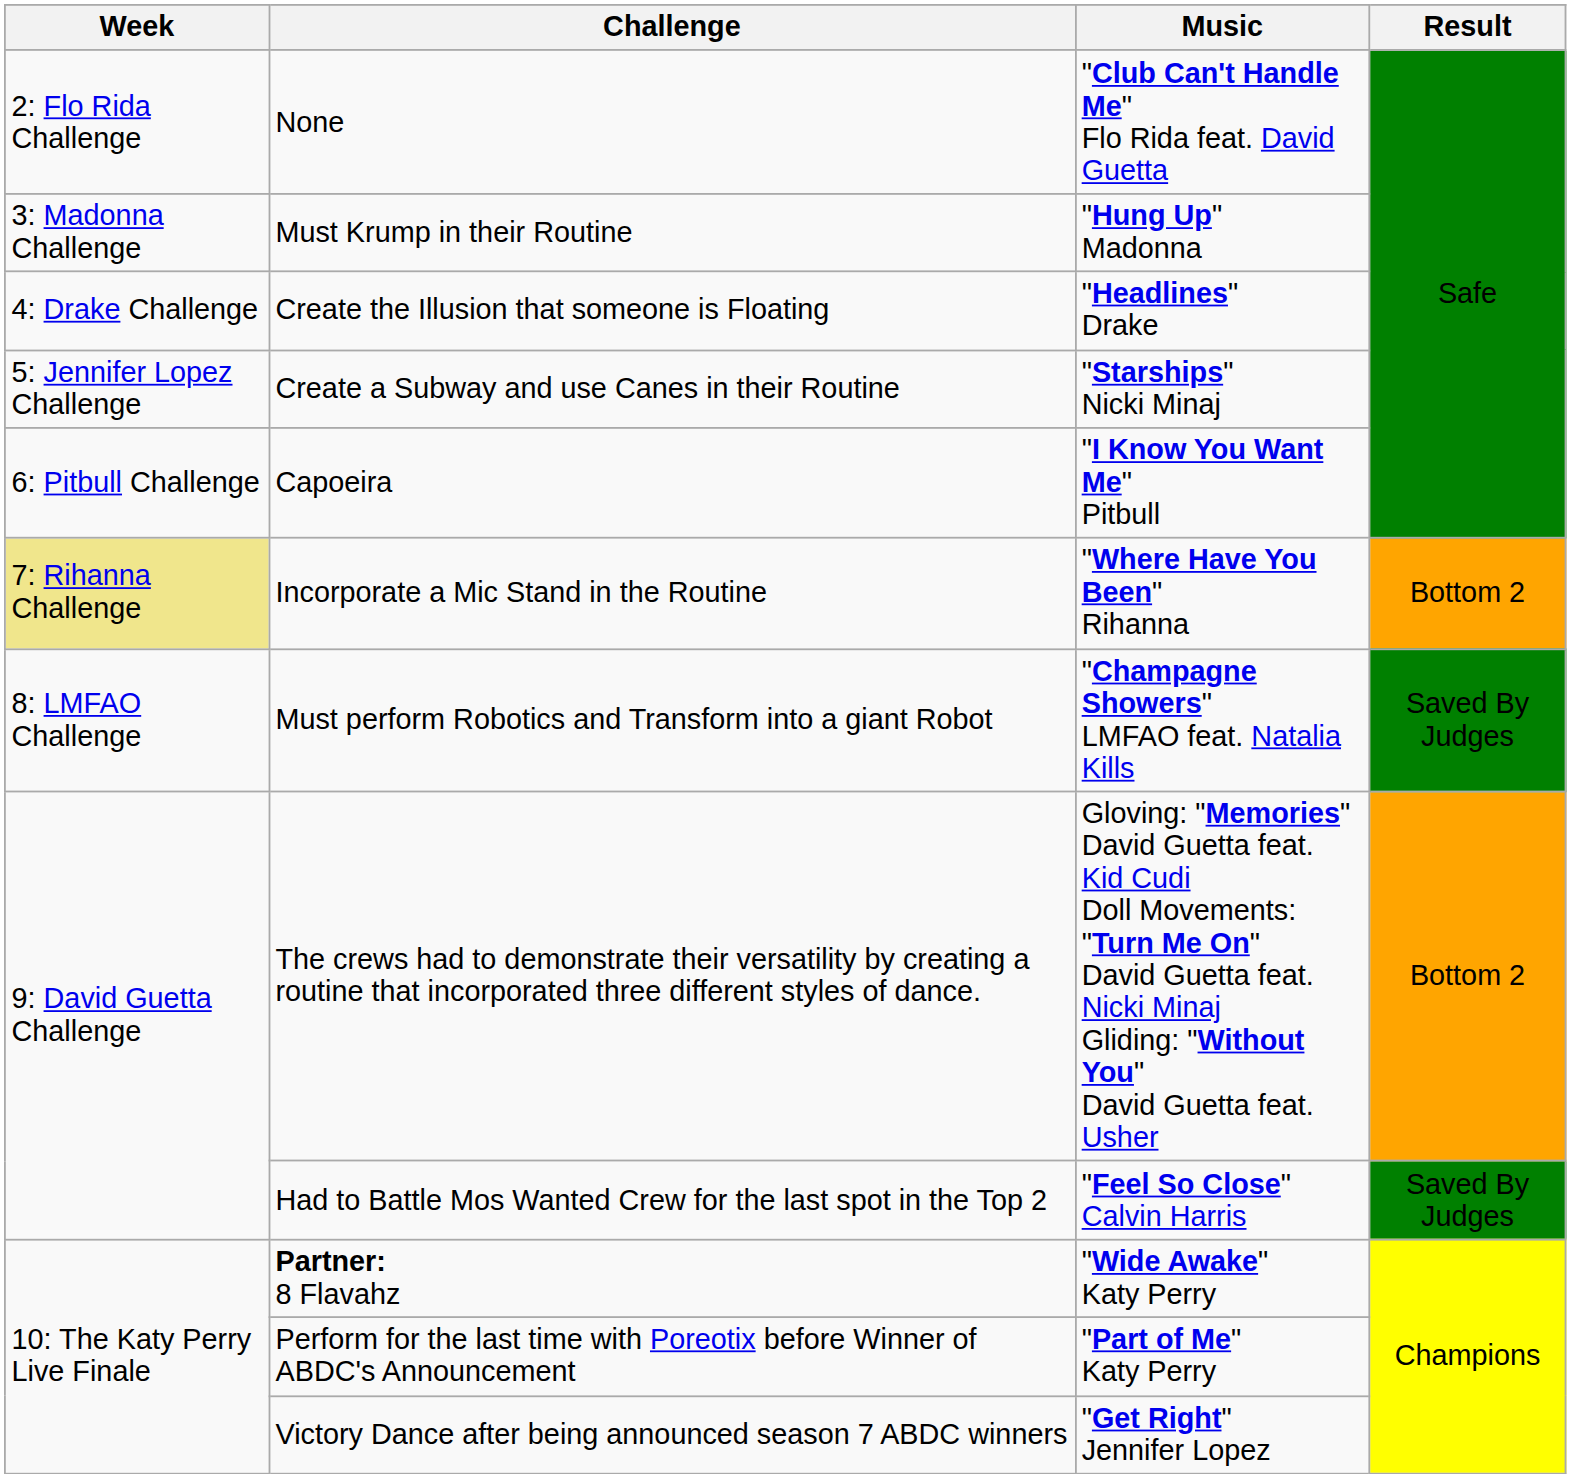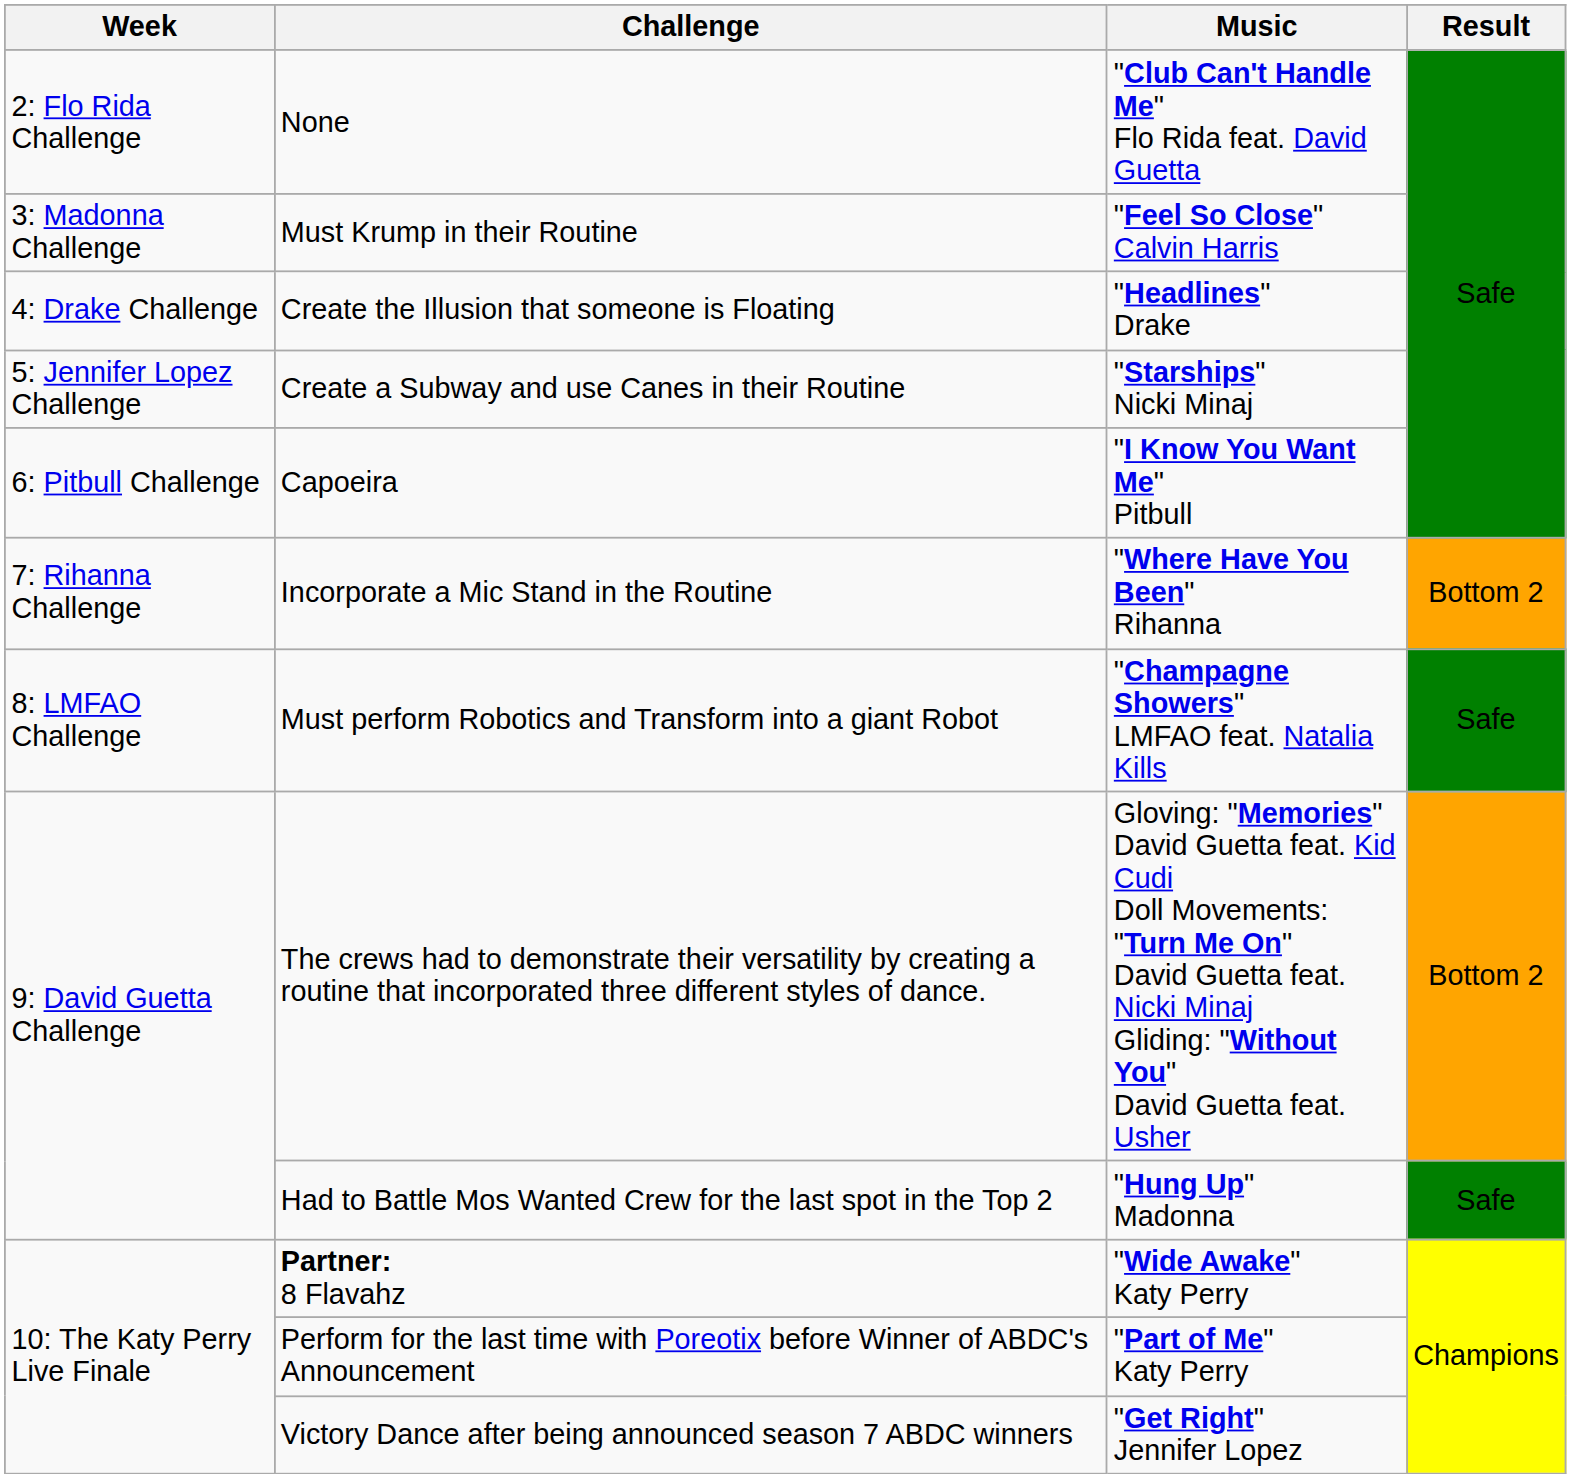Must Krump in their Routine | Music: "Hung Up" Madonna -> "Feel So Close" Calvin Harris
Incorporate a Mic Stand in the Routine | Week: khaki background -> no background
Must perform Robotics and Transform into a giant Robot | Result: Saved By Judges -> Safe
Had to Battle Mos Wanted Crew for the last spot in the Top 2 | Music: "Feel So Close" Calvin Harris -> "Hung Up" Madonna
Had to Battle Mos Wanted Crew for the last spot in the Top 2 | Result: Saved By Judges -> Safe
